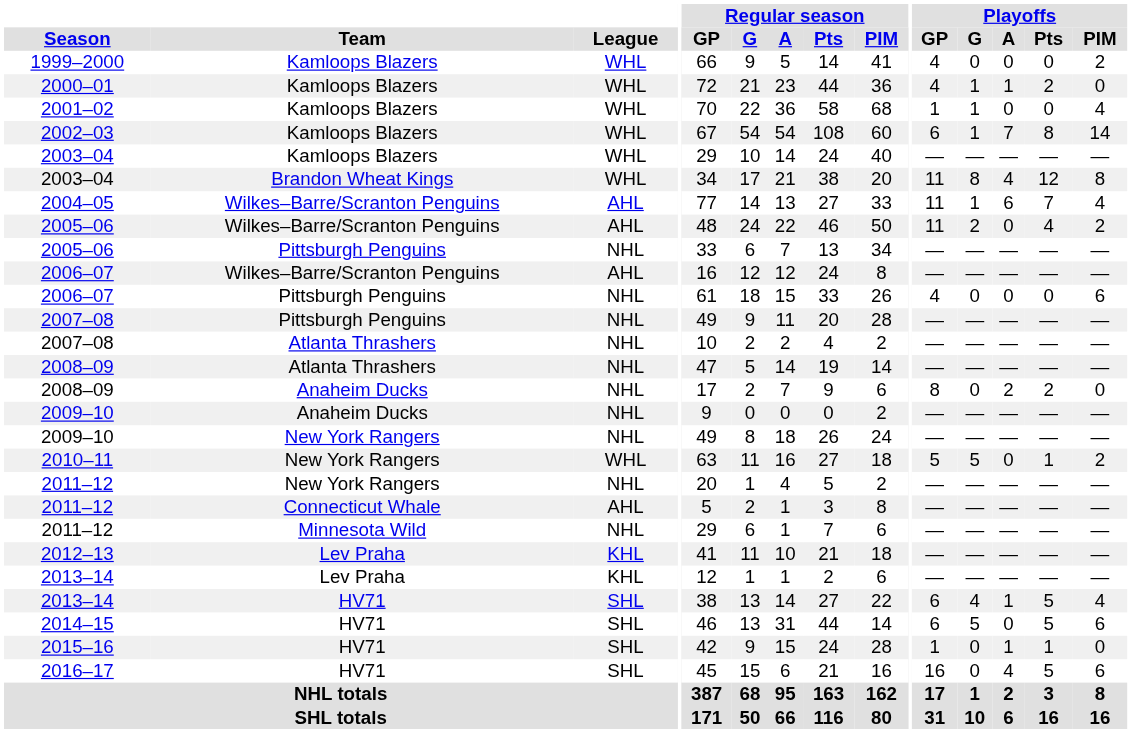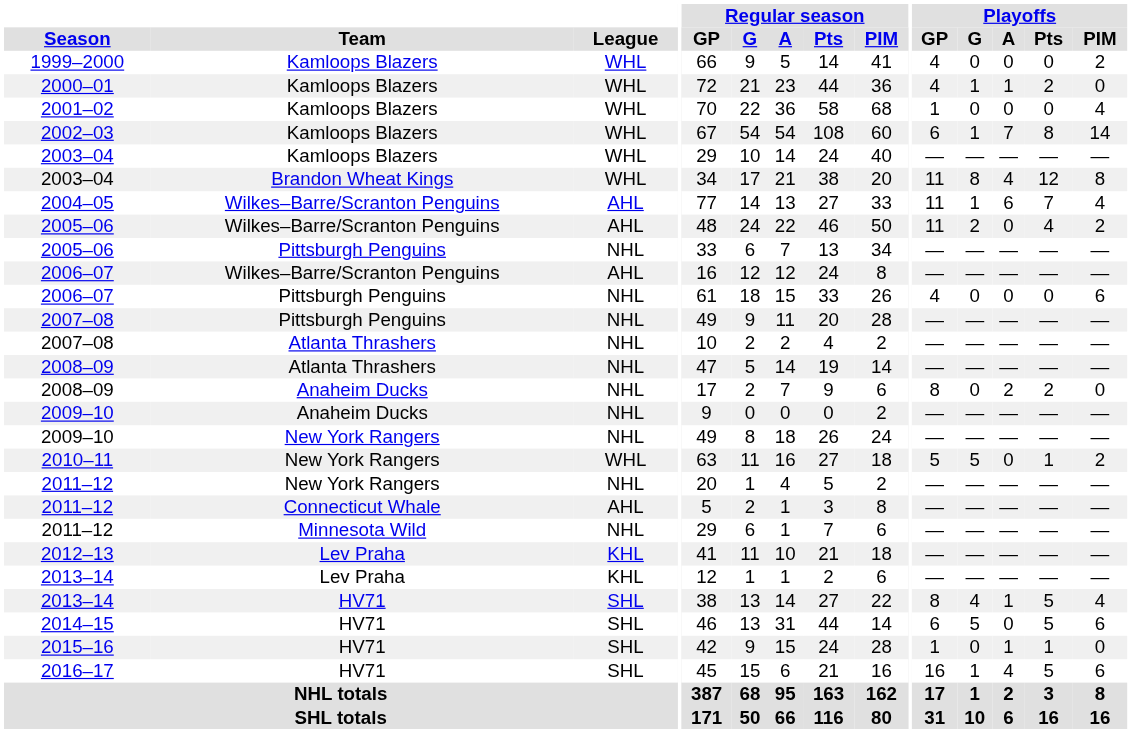2001–02 | Playoffs / G: 1 -> 0
2013–14 / HV71 | Playoffs / GP: 6 -> 8
2016–17 | Playoffs / G: 0 -> 1
